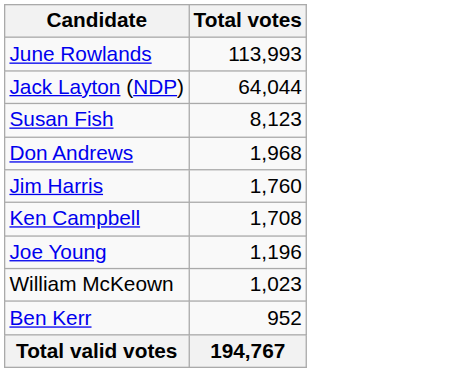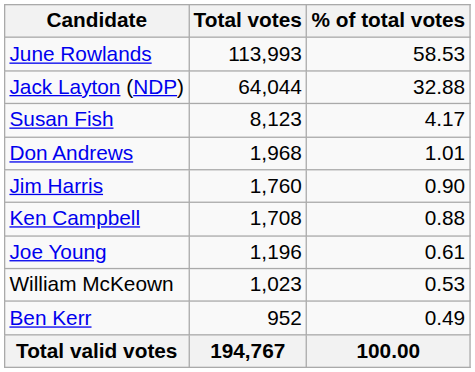+ column: % of total votes | 58.53 | 32.88 | 4.17 | 1.01 | 0.90 | 0.88 | 0.61 | 0.53 | 0.49 | 100.00
